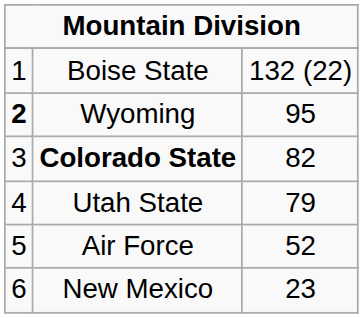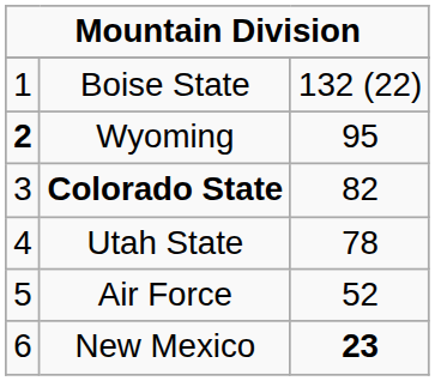Utah State | column 3: 79 -> 78
New Mexico | column 3: normal -> bold
